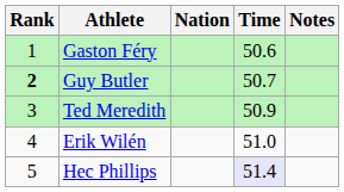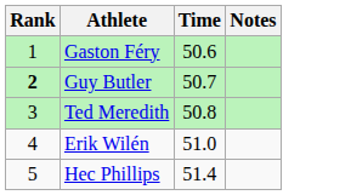- column: Nation
Ted Meredith | Time: 50.9 -> 50.8
Hec Phillips | Time: lavender background -> no background
